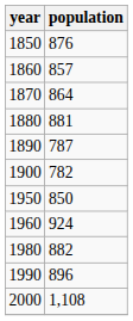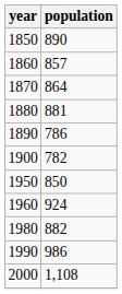1850 | population: 876 -> 890
1890 | population: 787 -> 786
1990 | population: 896 -> 986
